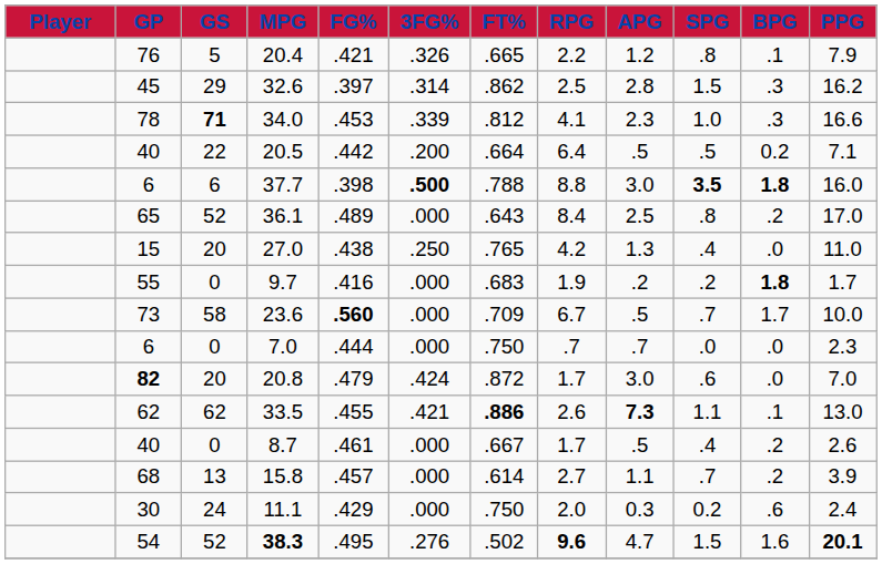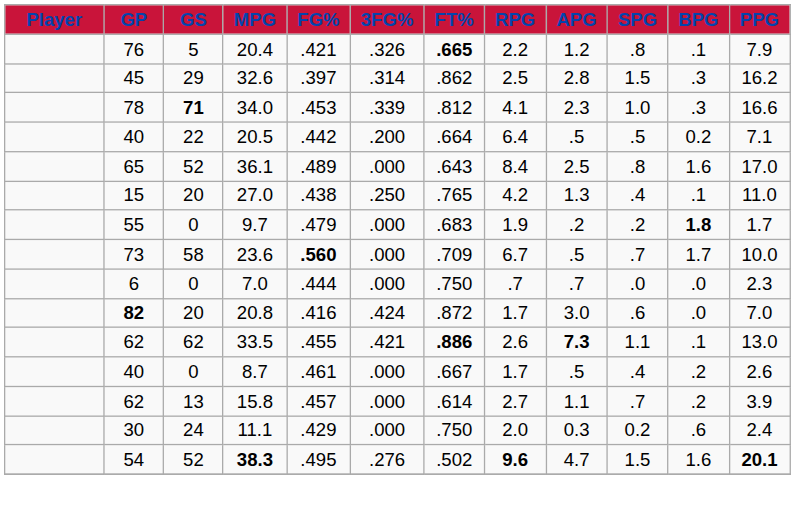20.4 | FT%: normal -> bold
- row: 6 | 6 | 37.7 | .398 | .500 | .788 | 8.8 | 3.0 | 3.5 | 1.8 | 16.0
36.1 | BPG: .2 -> 1.6
27.0 | BPG: .0 -> .1
9.7 | FG%: .416 -> .479
20.8 | FG%: .479 -> .416
15.8 | GP: 68 -> 62
